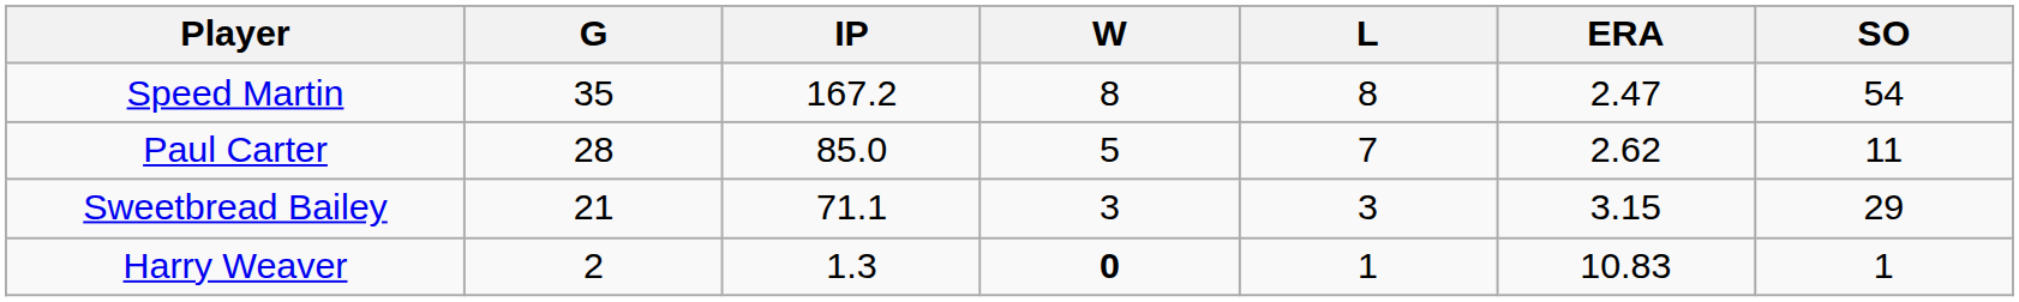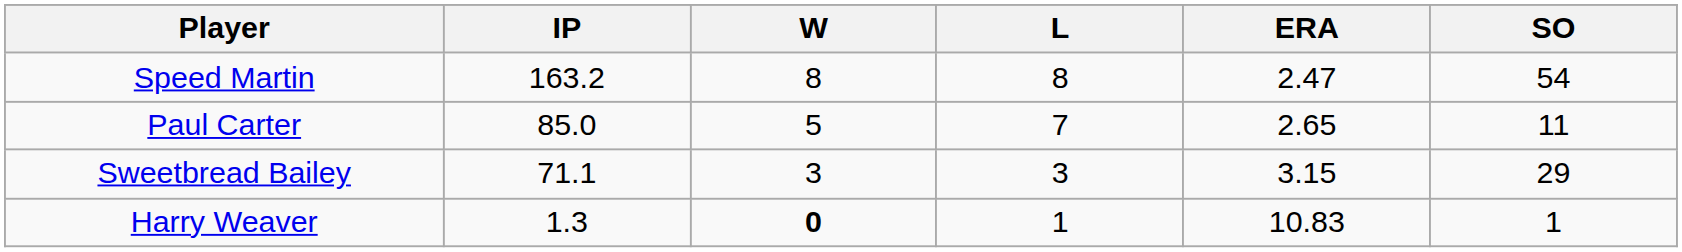- column: G | 35 | 28 | 21 | 2
Speed Martin | IP: 167.2 -> 163.2
Paul Carter | ERA: 2.62 -> 2.65
